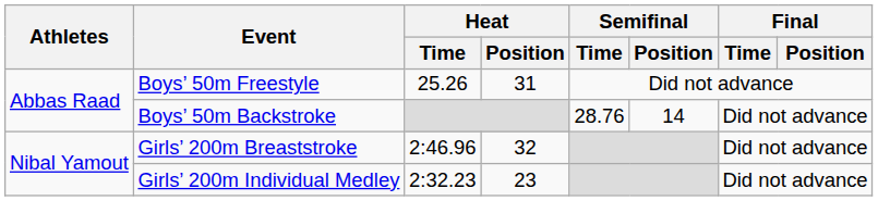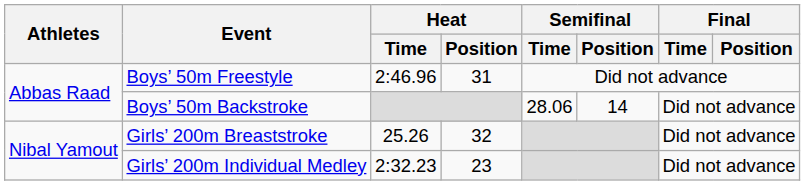Boys’ 50m Freestyle | Heat / Time: 25.26 -> 2:46.96
Boys’ 50m Backstroke | Semifinal / Time: 28.76 -> 28.06
Girls’ 200m Breaststroke | Heat / Time: 2:46.96 -> 25.26
